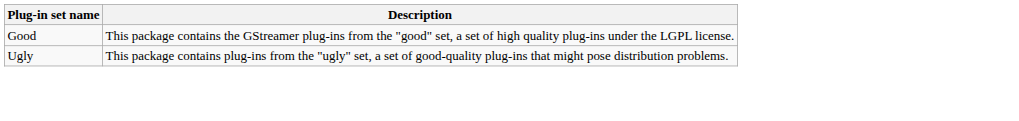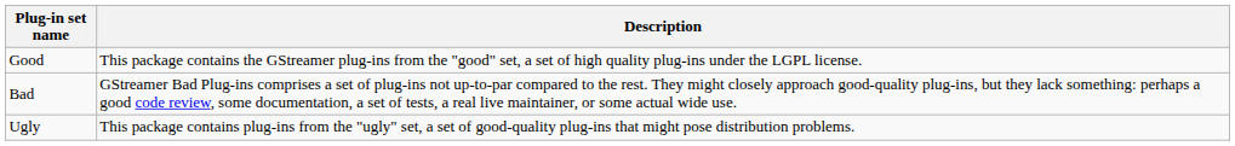+ row: Bad | GStreamer Bad Plug-ins comprises a set of plug-ins not up-to-par compared to the rest. They might closely approach good-quality plug-ins, but they lack something: perhaps a good code review, some documentation, a set of tests, a real live maintainer, or some actual wide use.
